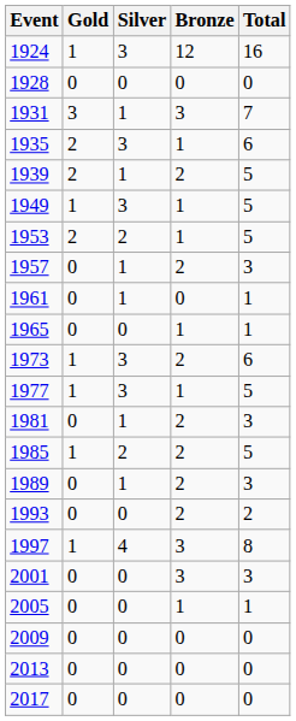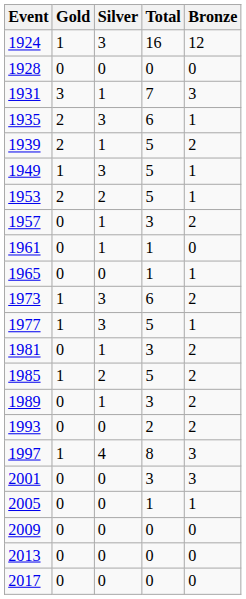columns swapped: Bronze <-> Total
